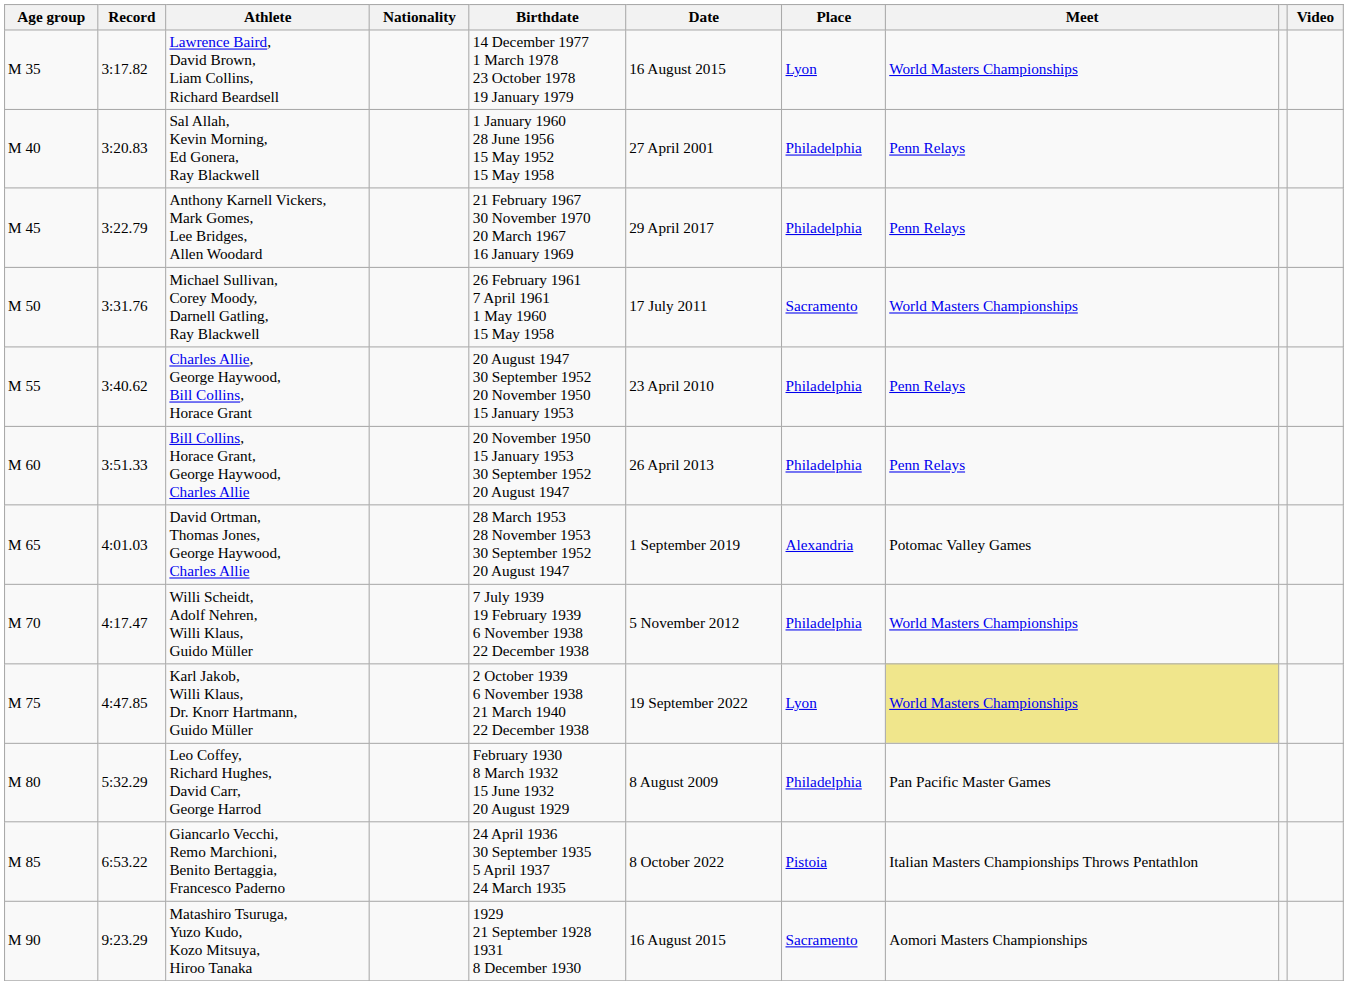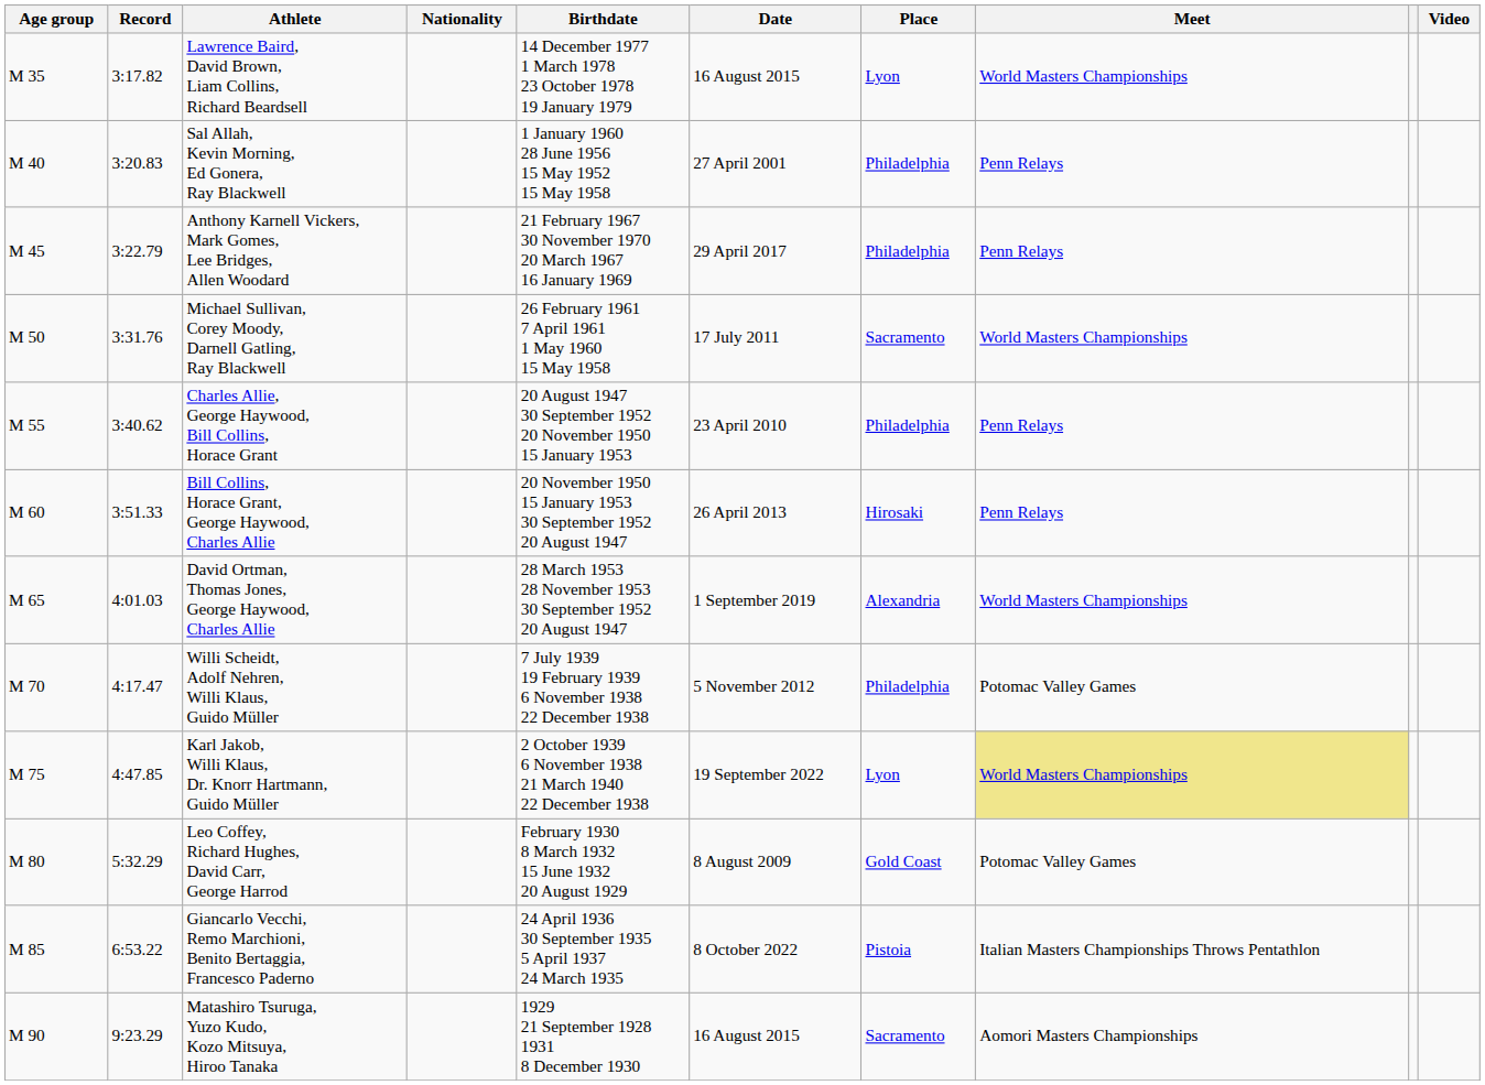Bill Collins, Horace Grant, George Haywood, Charles Allie | Place: Philadelphia -> Hirosaki
David Ortman, Thomas Jones, George Haywood, Charles Allie | Meet: Potomac Valley Games -> World Masters Championships
Willi Scheidt, Adolf Nehren, Willi Klaus, Guido Müller | Meet: World Masters Championships -> Potomac Valley Games
Leo Coffey, Richard Hughes, David Carr, George Harrod | Place: Philadelphia -> Gold Coast
Leo Coffey, Richard Hughes, David Carr, George Harrod | Meet: Pan Pacific Master Games -> Potomac Valley Games
